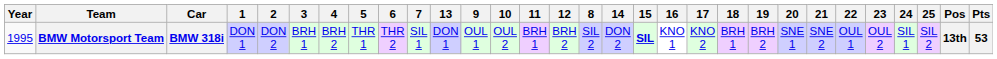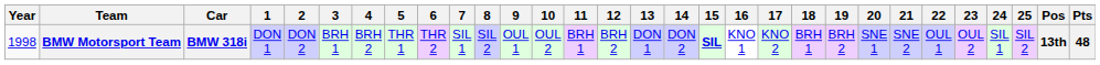columns swapped: 8 <-> 13
BMW Motorsport Team | Year: 1995 -> 1998
BMW Motorsport Team | Pts: 53 -> 48
